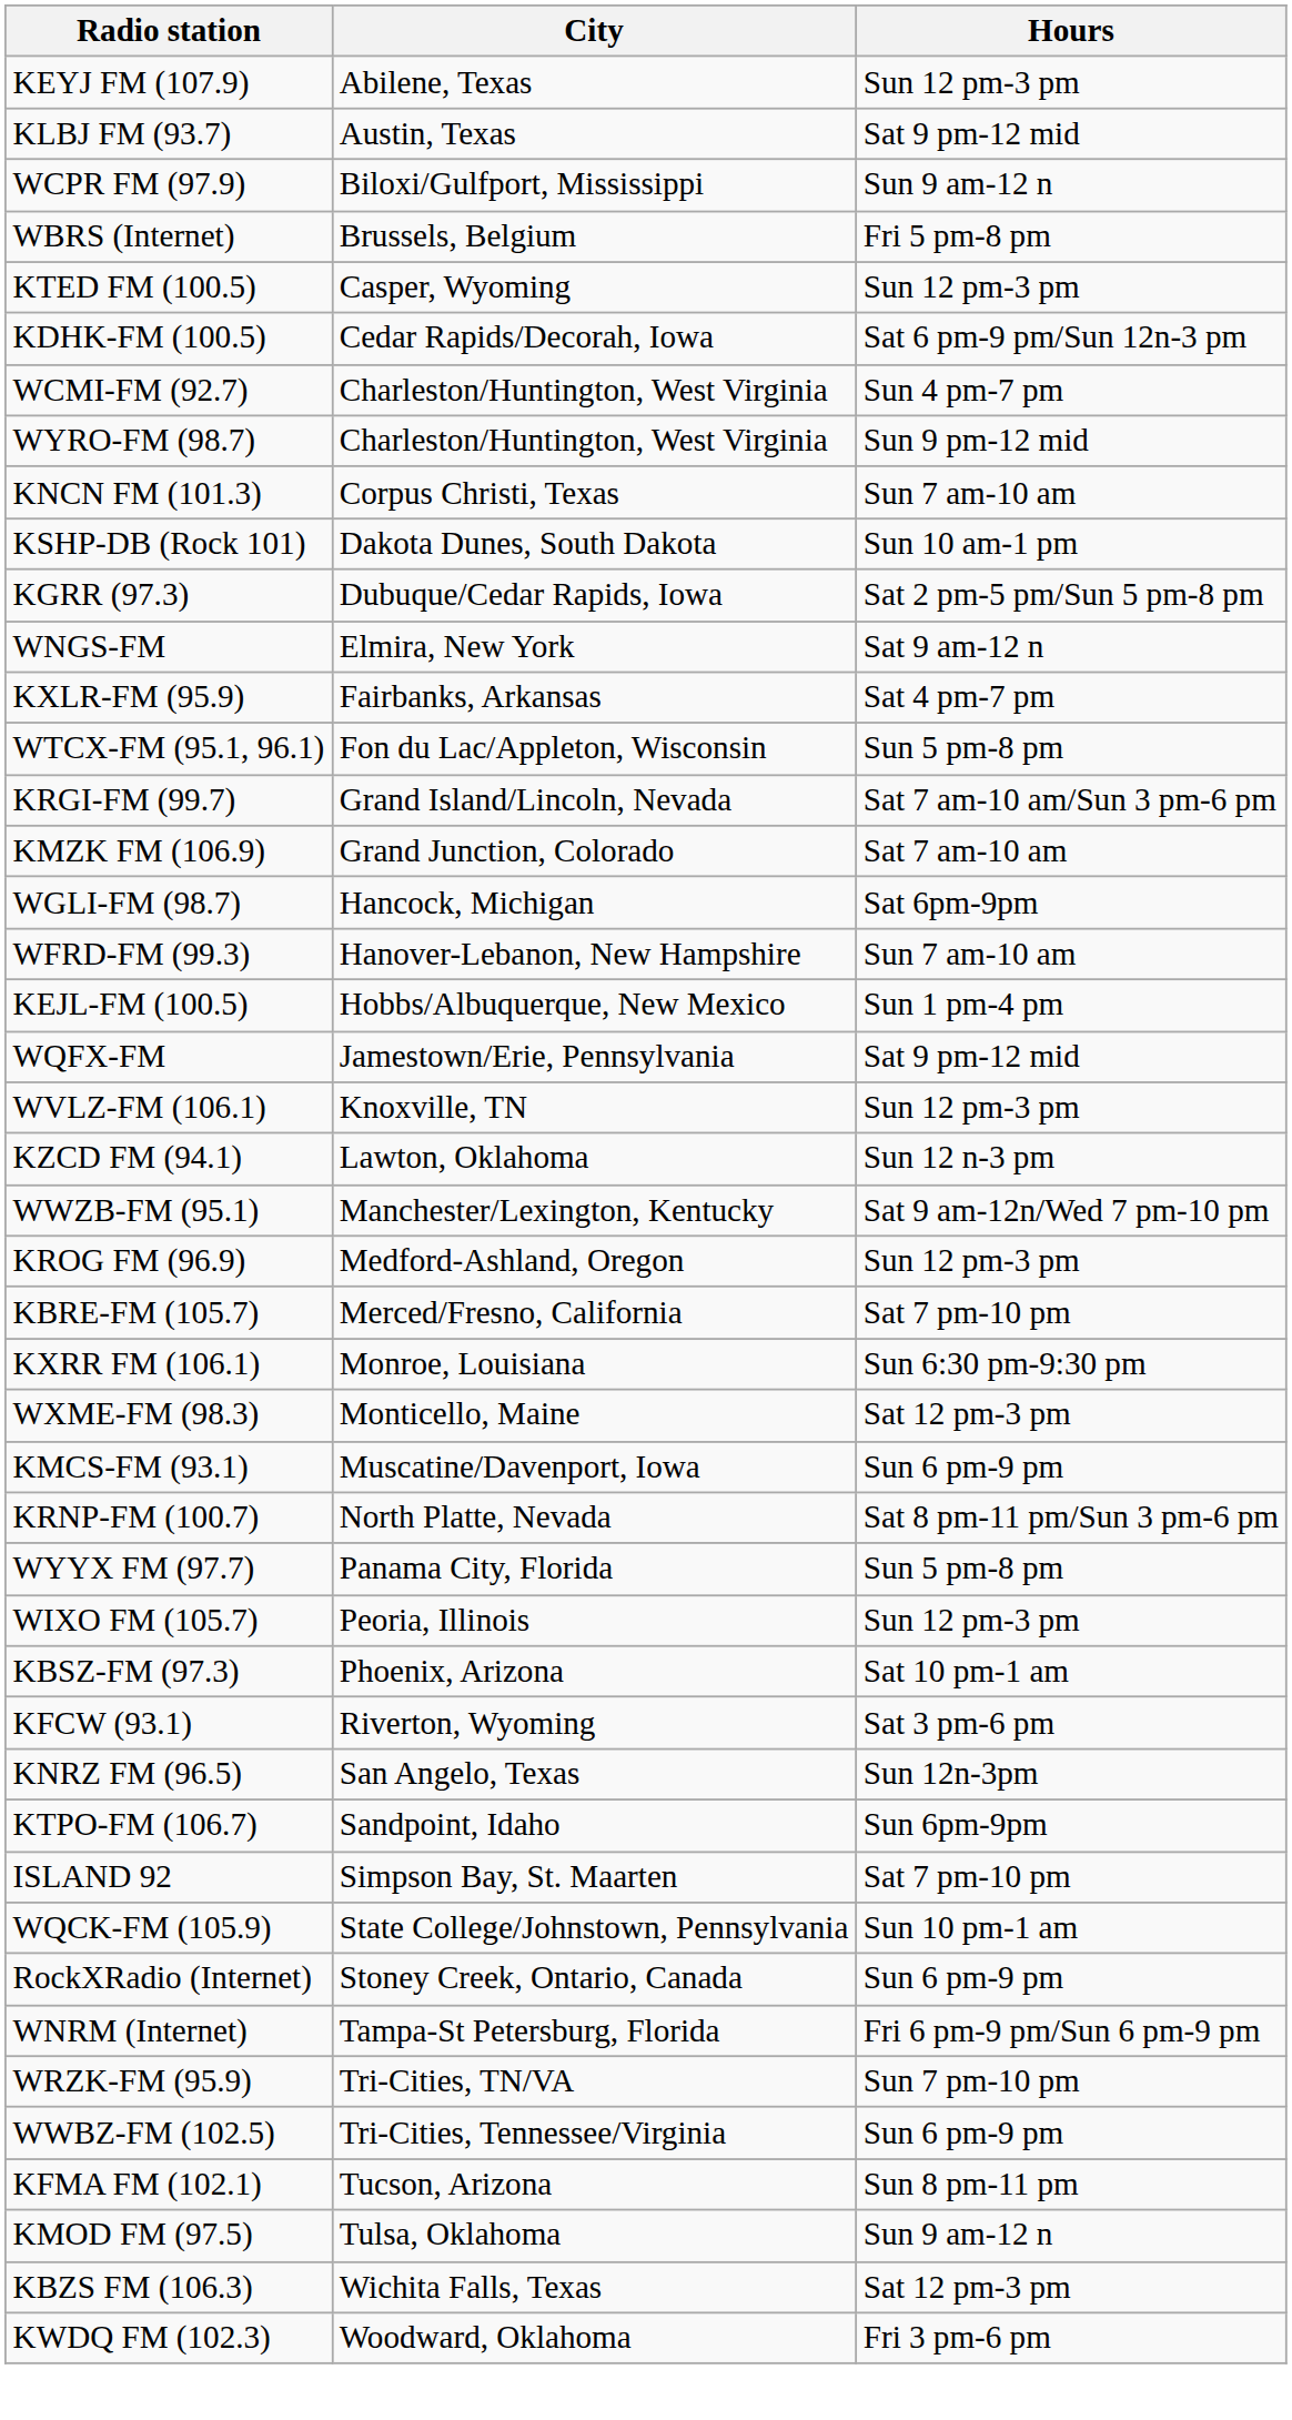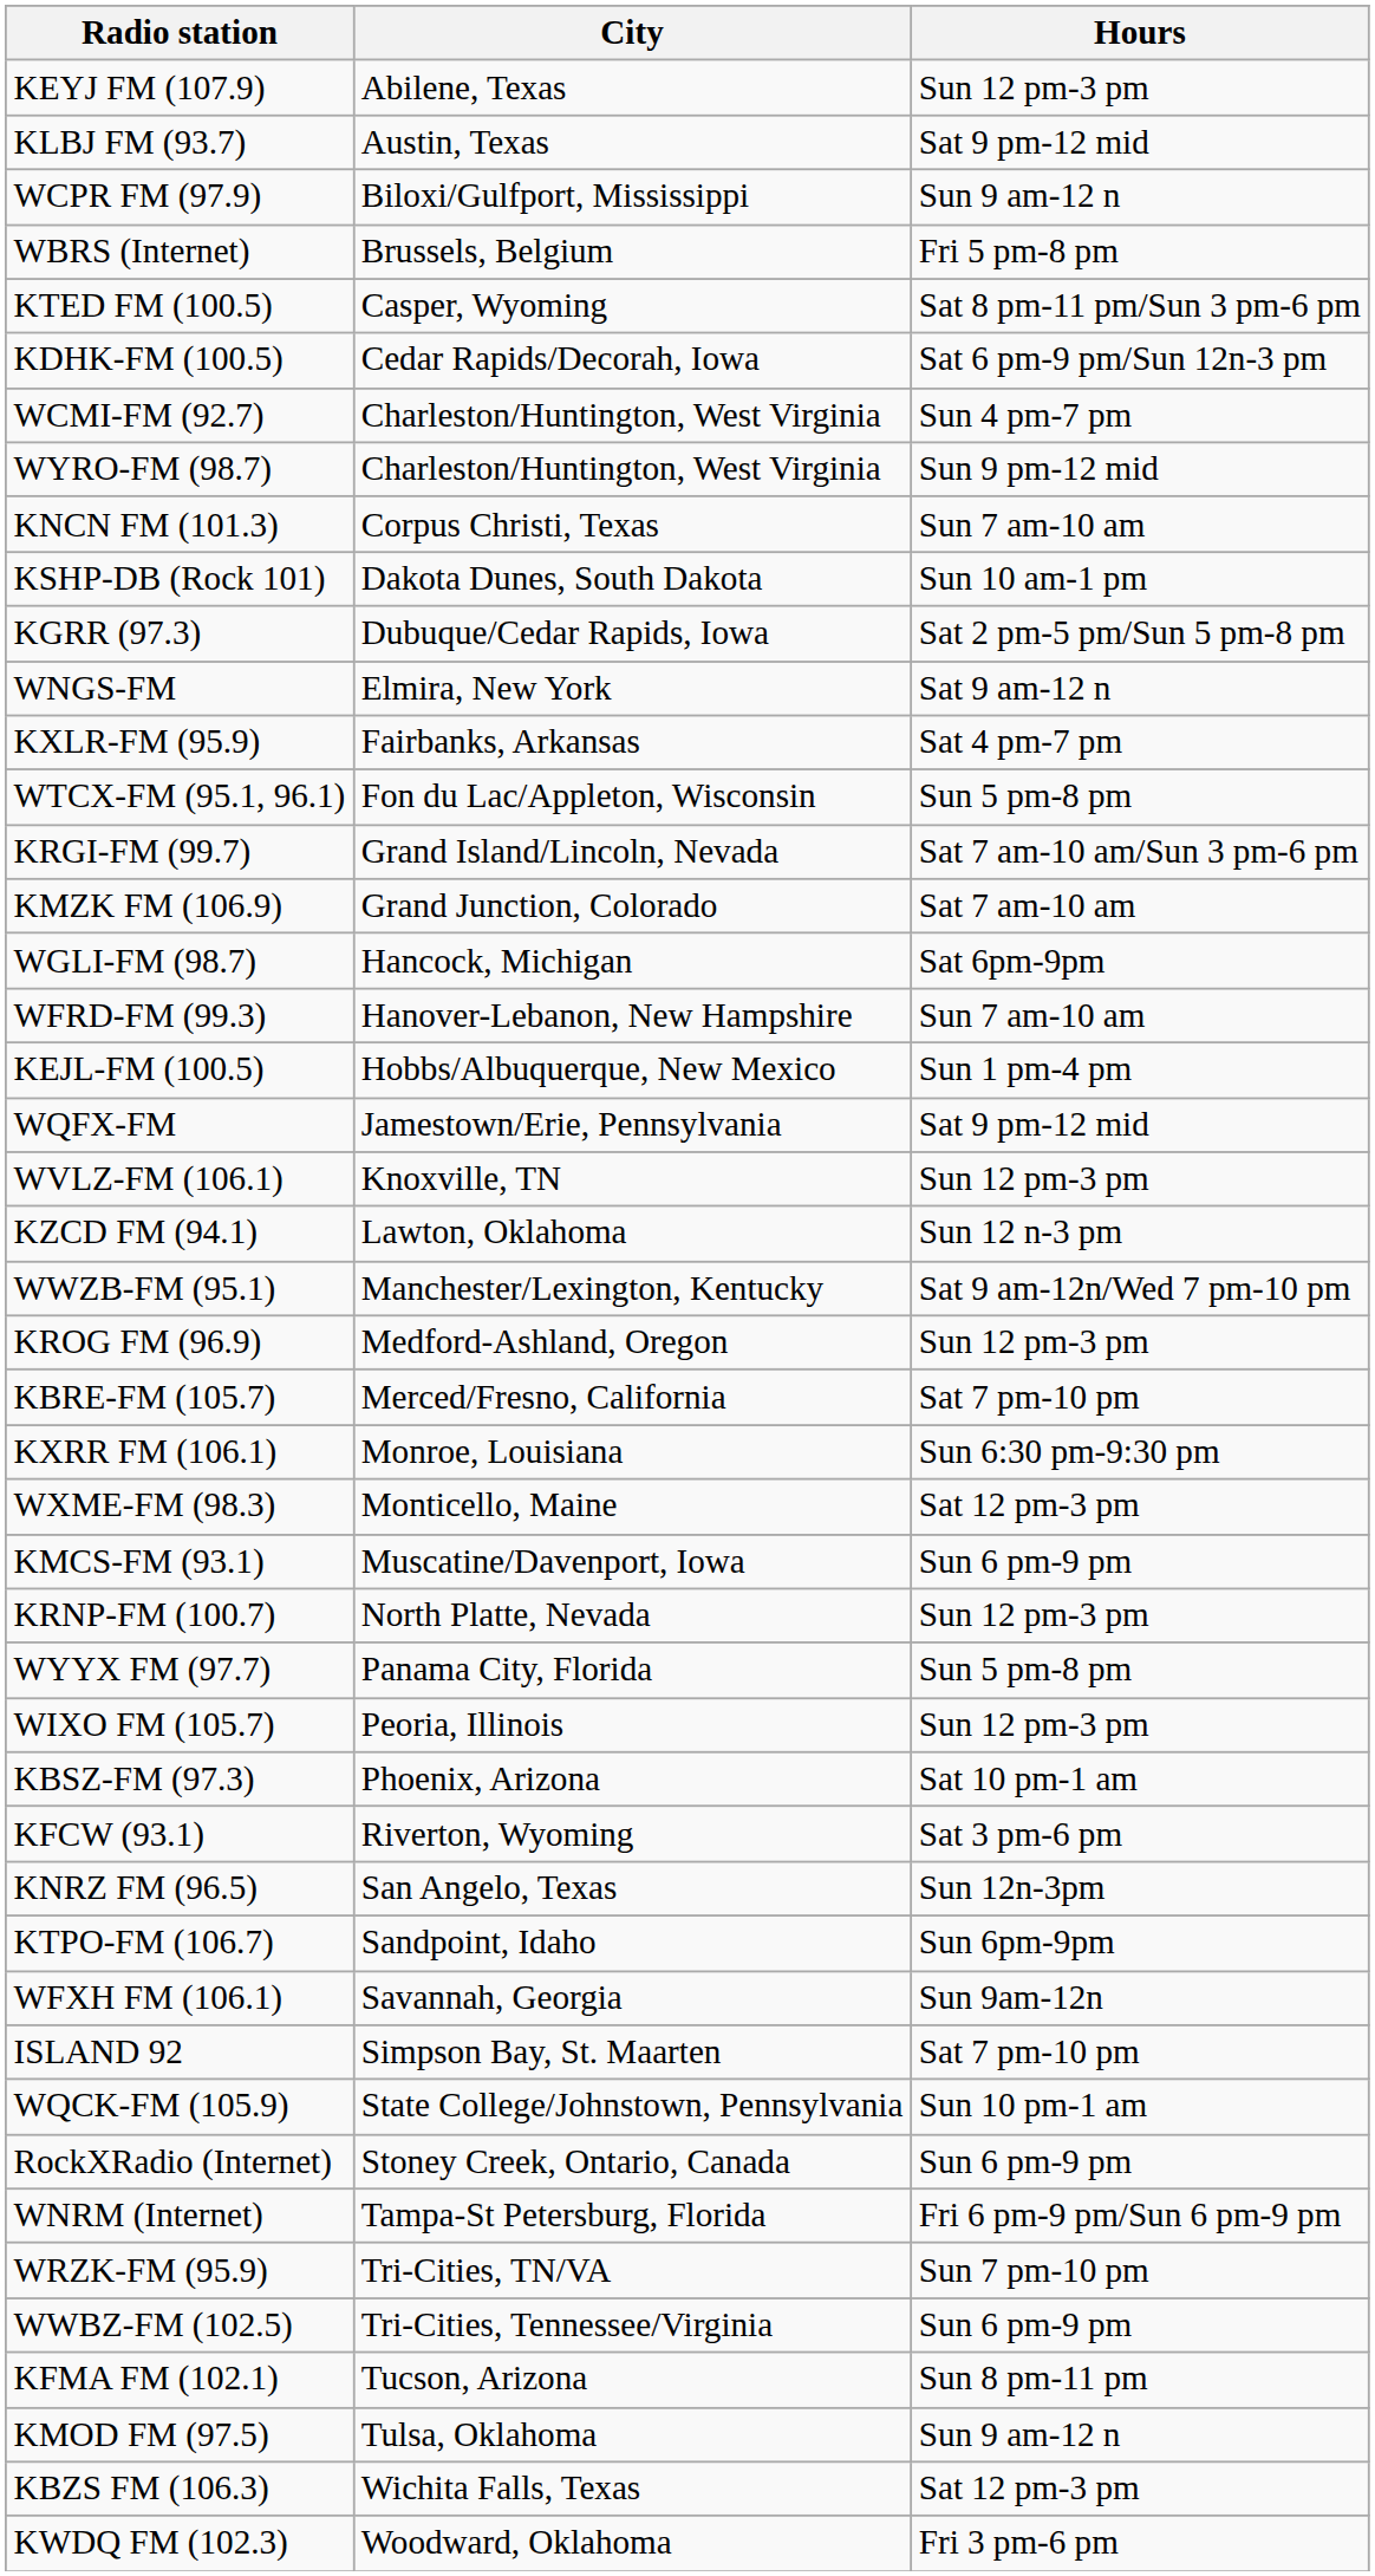KTED FM (100.5) | Hours: Sun 12 pm-3 pm -> Sat 8 pm-11 pm/Sun 3 pm-6 pm
KRNP-FM (100.7) | Hours: Sat 8 pm-11 pm/Sun 3 pm-6 pm -> Sun 12 pm-3 pm
+ row: WFXH FM (106.1) | Savannah, Georgia | Sun 9am-12n
